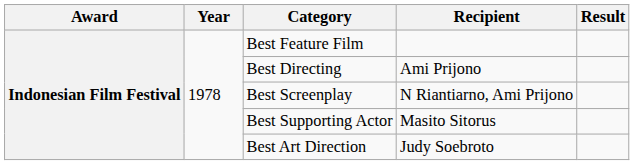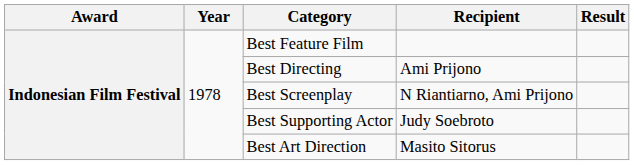Best Supporting Actor | Recipient: Masito Sitorus -> Judy Soebroto
Best Art Direction | Recipient: Judy Soebroto -> Masito Sitorus
